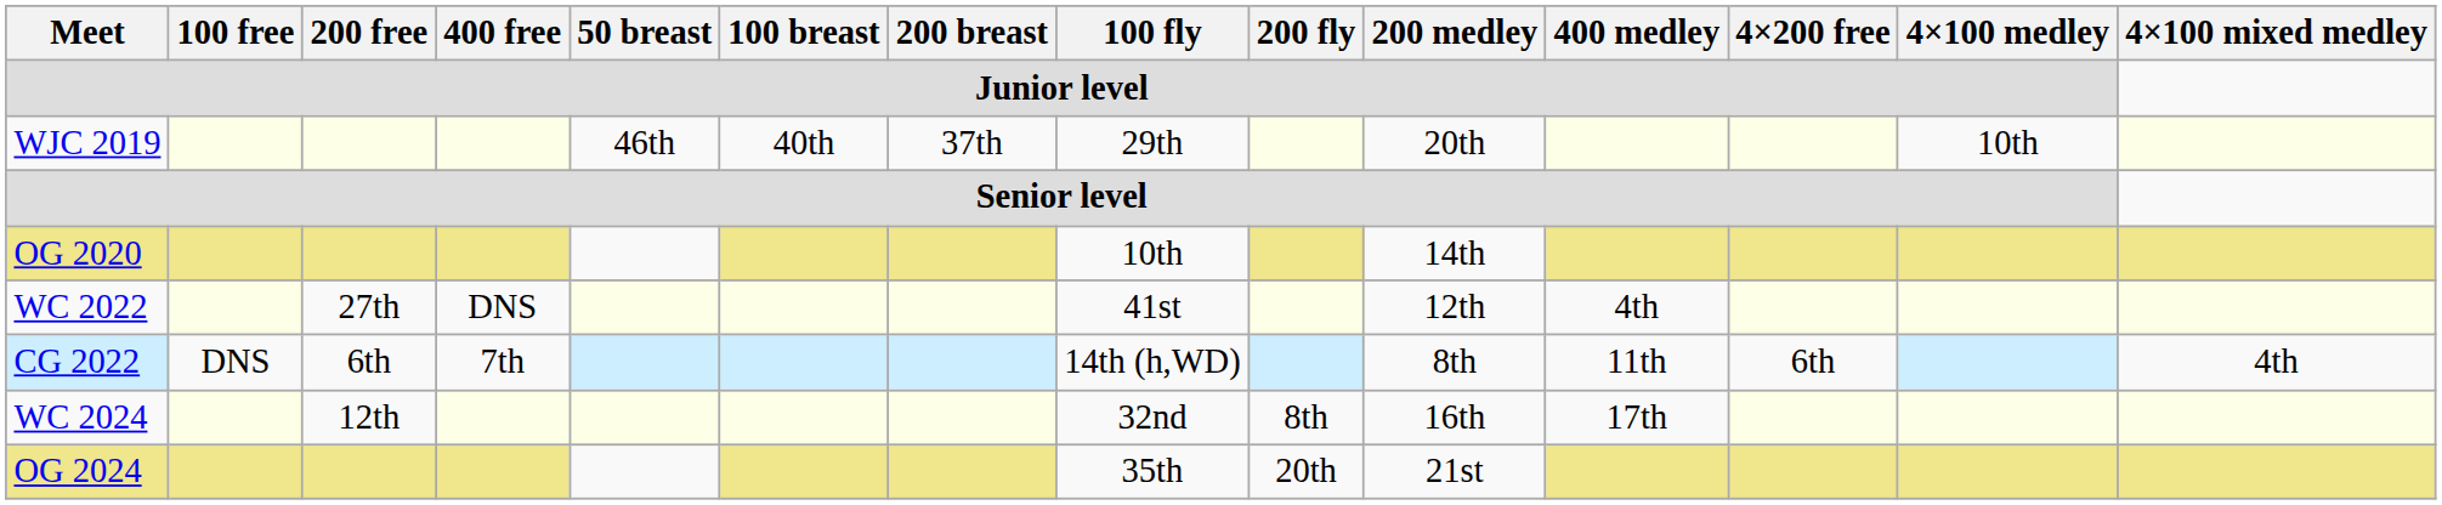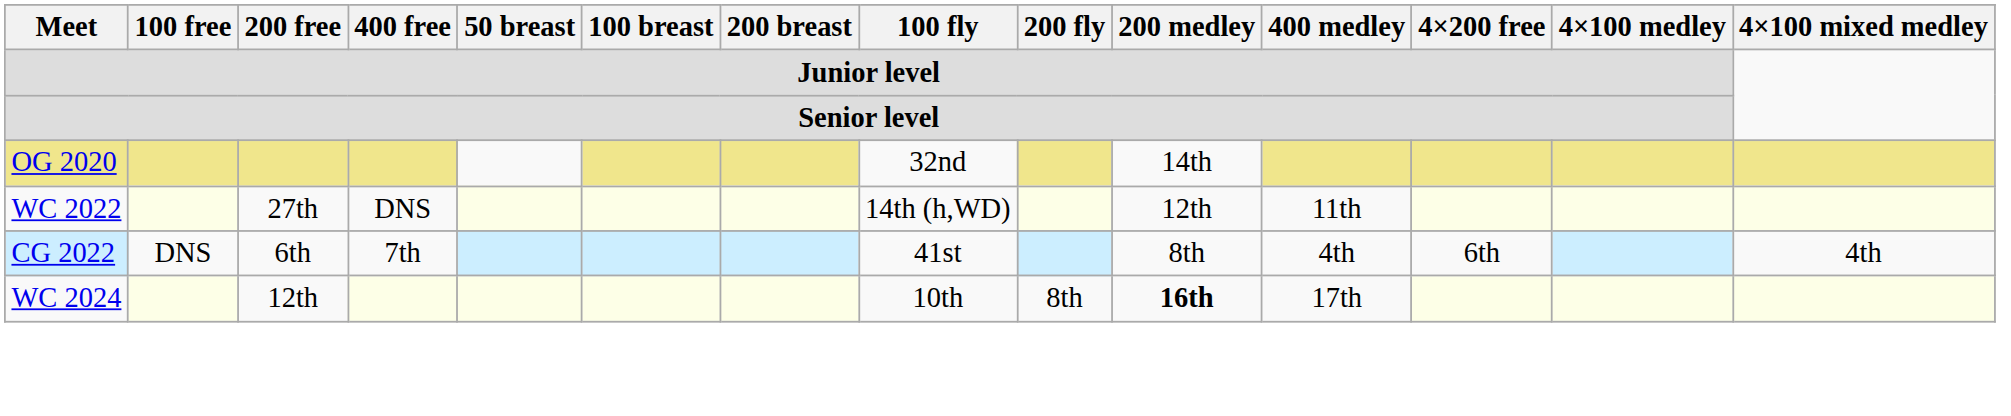- row: WJC 2019 | 46th | 40th | 37th | 29th | 20th | 10th
OG 2020 | 100 fly: 10th -> 32nd
WC 2022 | 100 fly: 41st -> 14th (h,WD)
WC 2022 | 400 medley: 4th -> 11th
CG 2022 | 100 fly: 14th (h,WD) -> 41st
CG 2022 | 400 medley: 11th -> 4th
WC 2024 | 100 fly: 32nd -> 10th
WC 2024 | 200 medley: normal -> bold
- row: OG 2024 | 35th | 20th | 21st
